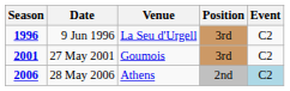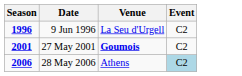- column: Position | 3rd | 3rd | 2nd
27 May 2001 | Venue: normal -> bold
